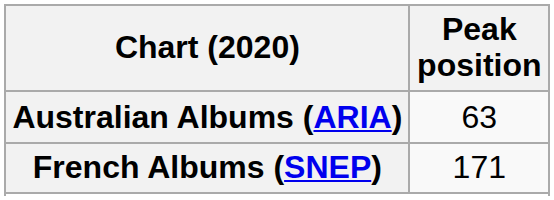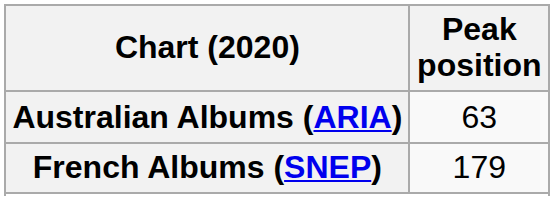French Albums (SNEP) | Peak position: 171 -> 179
